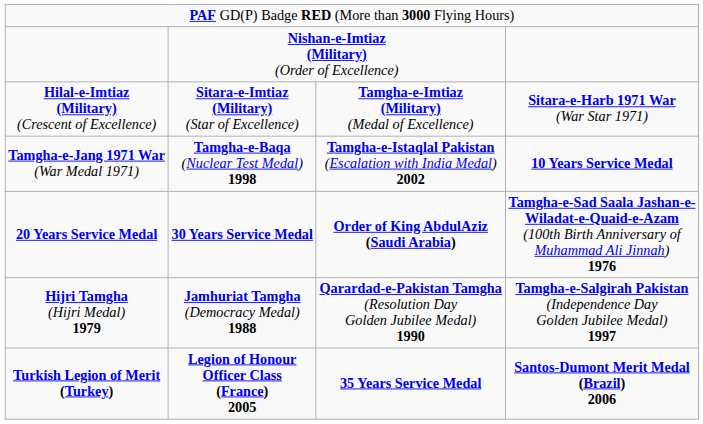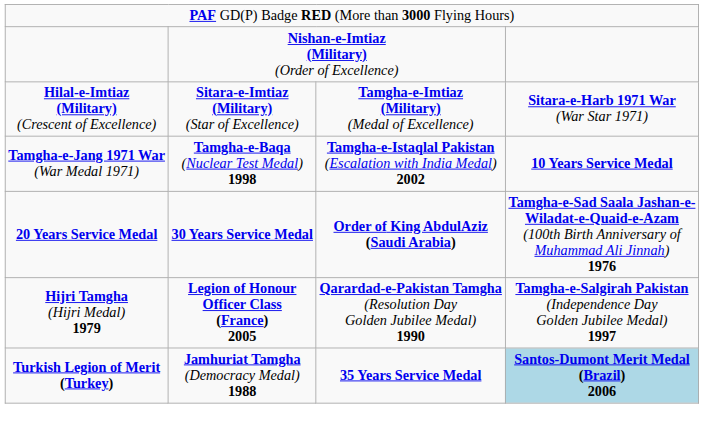Hijri Tamgha (Hijri Medal) 1979 | column 2: Jamhuriat Tamgha (Democracy Medal) 1988 -> Legion of Honour Officer Class (France) 2005
Turkish Legion of Merit (Turkey) | column 2: Legion of Honour Officer Class (France) 2005 -> Jamhuriat Tamgha (Democracy Medal) 1988
Turkish Legion of Merit (Turkey) | column 4: no background -> lightblue background
